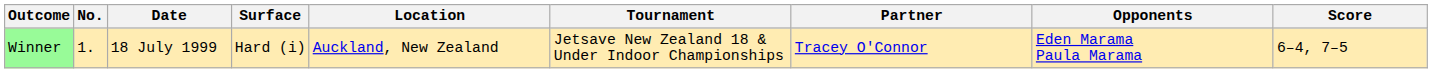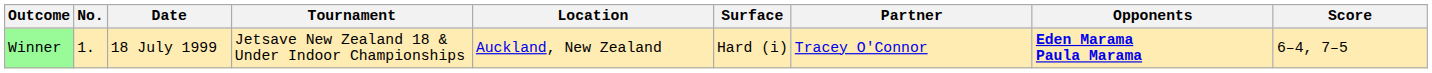columns swapped: Tournament <-> Surface
Winner | Opponents: normal -> bold
